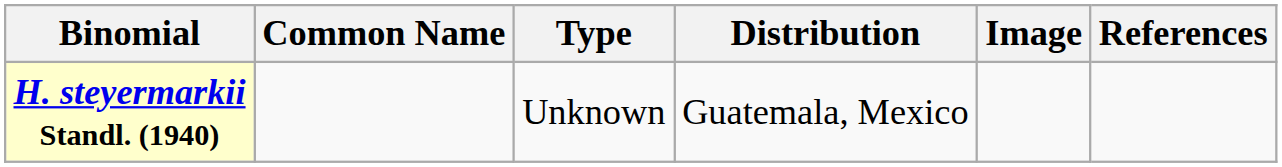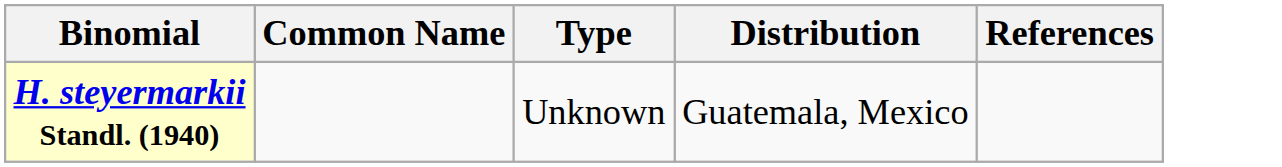- column: Image
